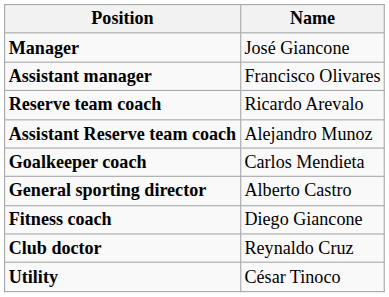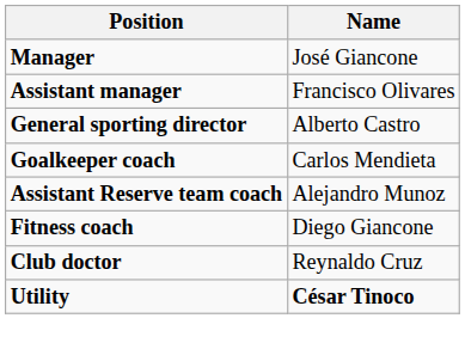- row: Reserve team coach | Ricardo Arevalo
rows swapped: Assistant Reserve team coach <-> General sporting director
Utility | Name: normal -> bold
